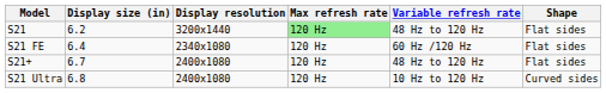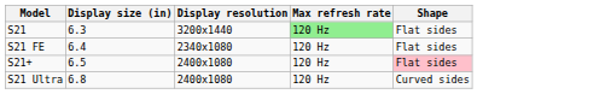- column: Variable refresh rate | 48 Hz to 120 Hz | 60 Hz /120 Hz | 48 Hz to 120 Hz | 10 Hz to 120 Hz
S21 | Display size (in): 6.2 -> 6.3
S21+ | Display size (in): 6.7 -> 6.5
S21+ | Shape: no background -> pink background
